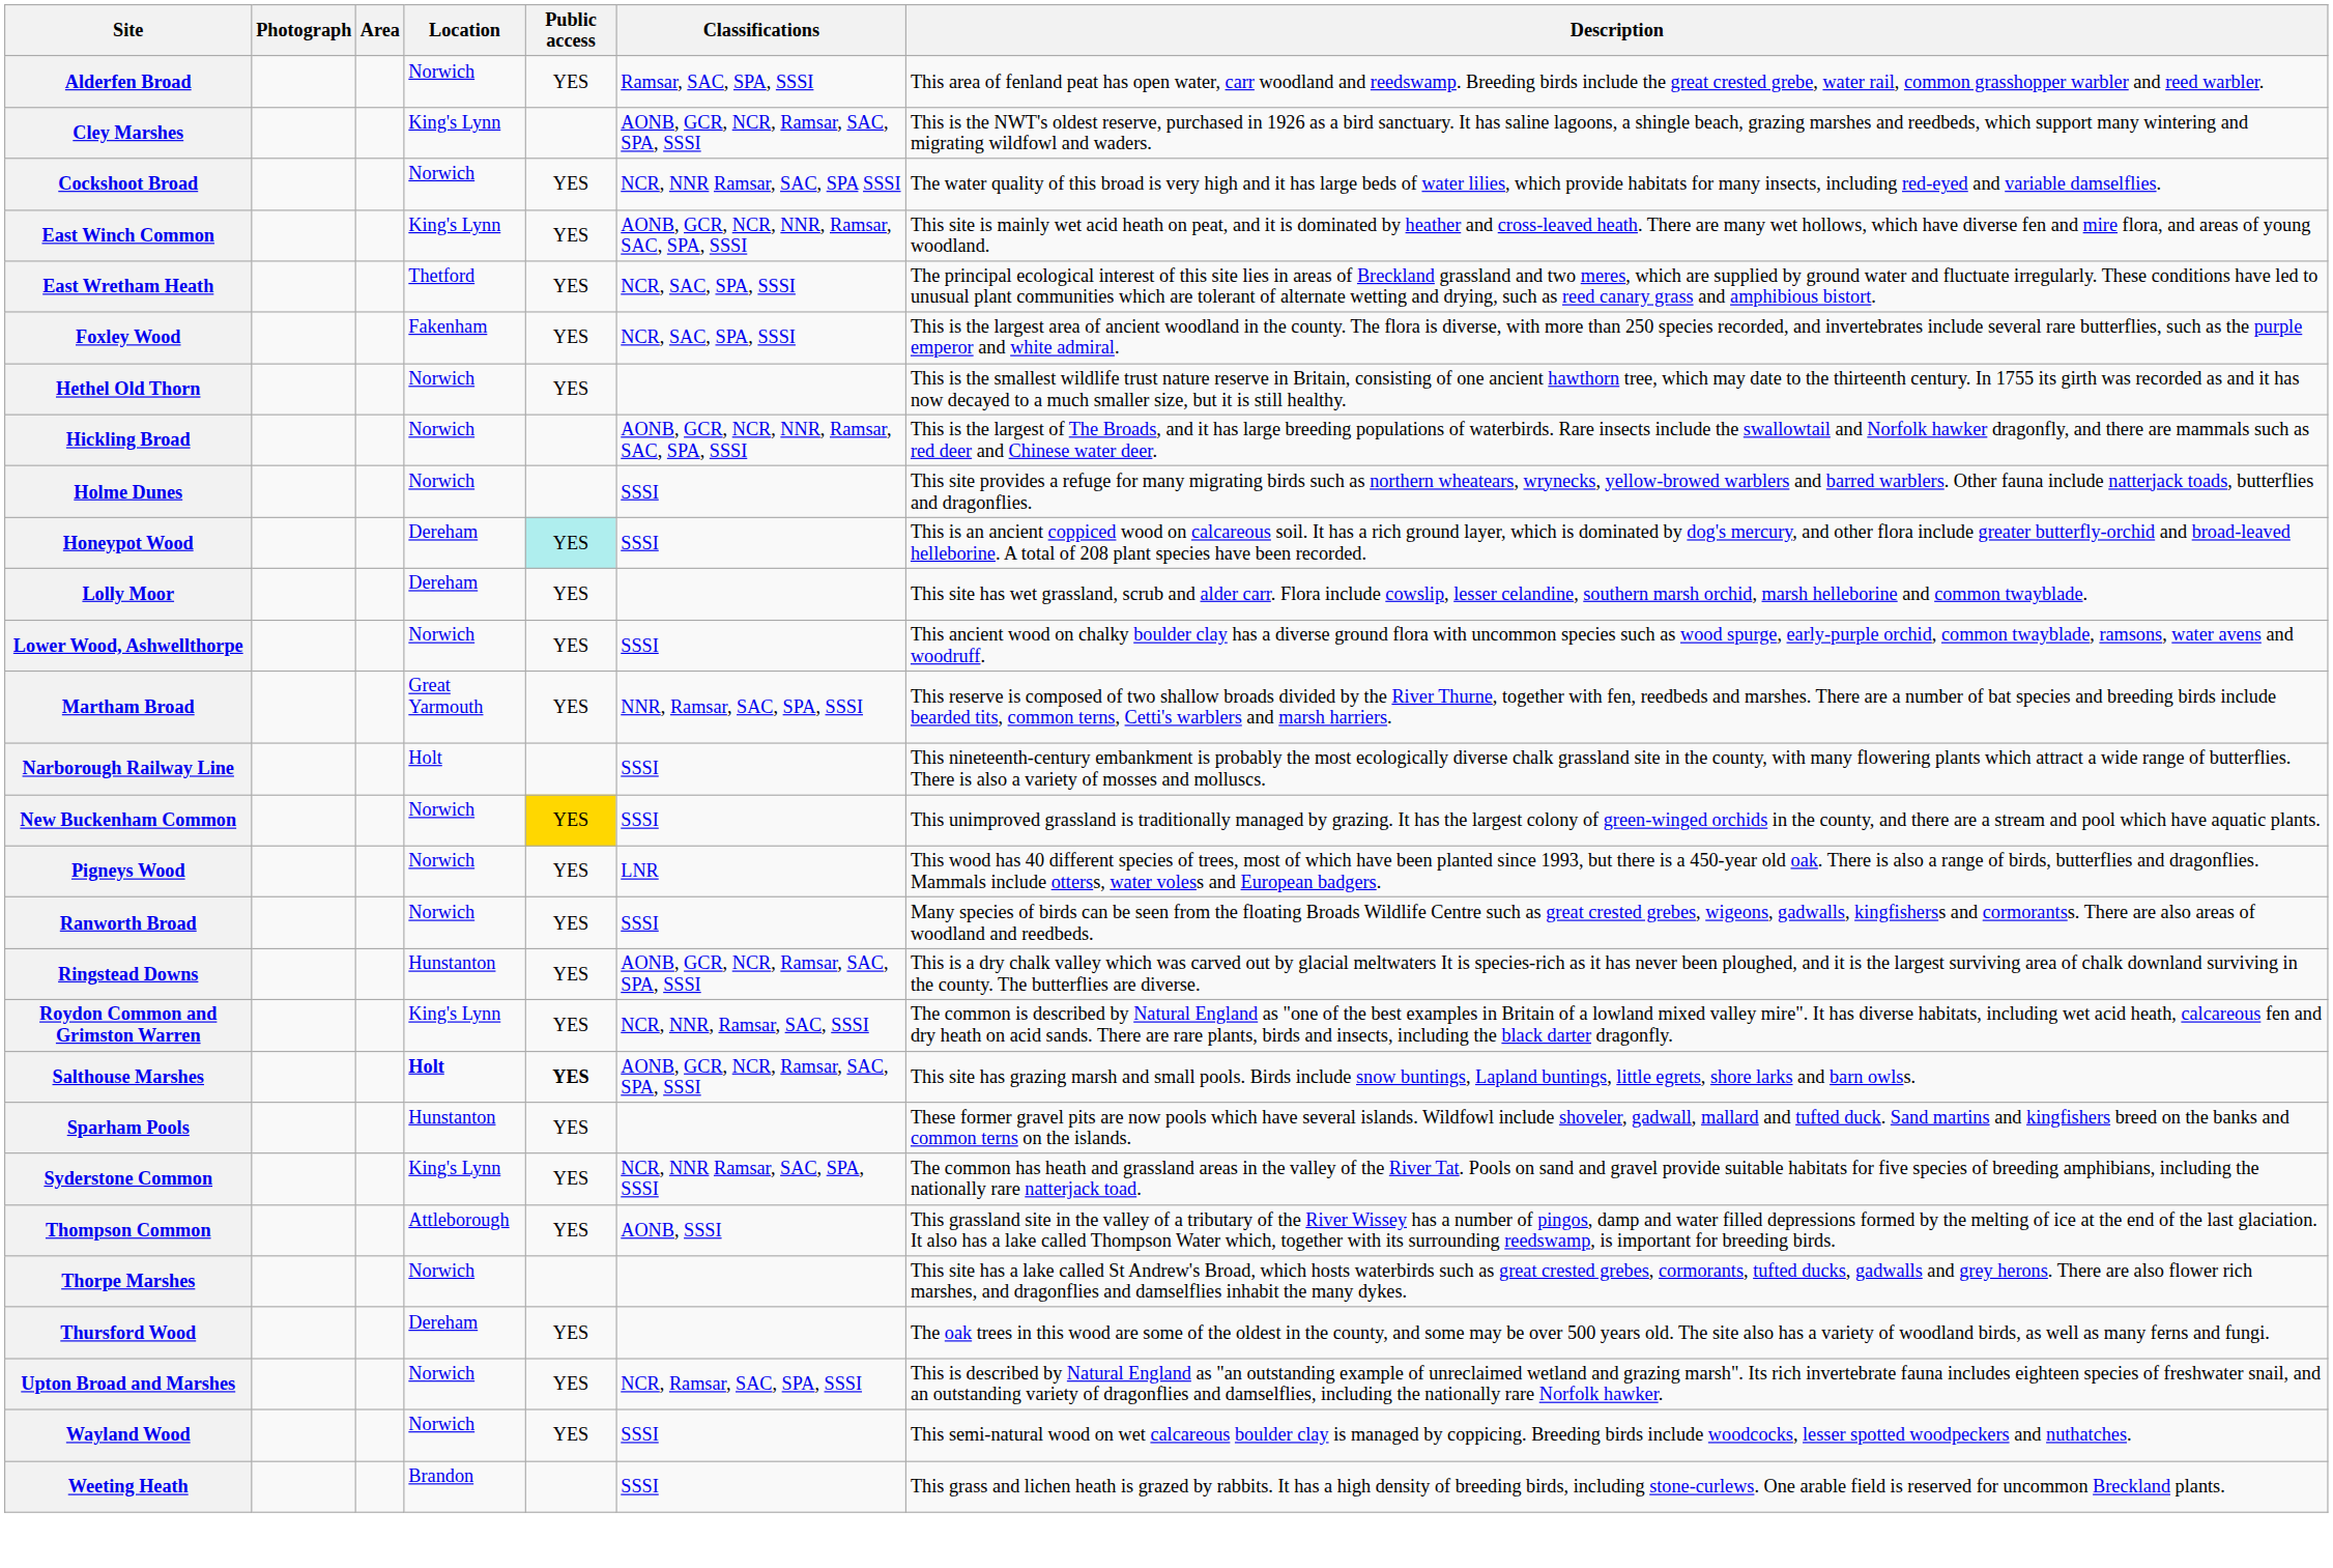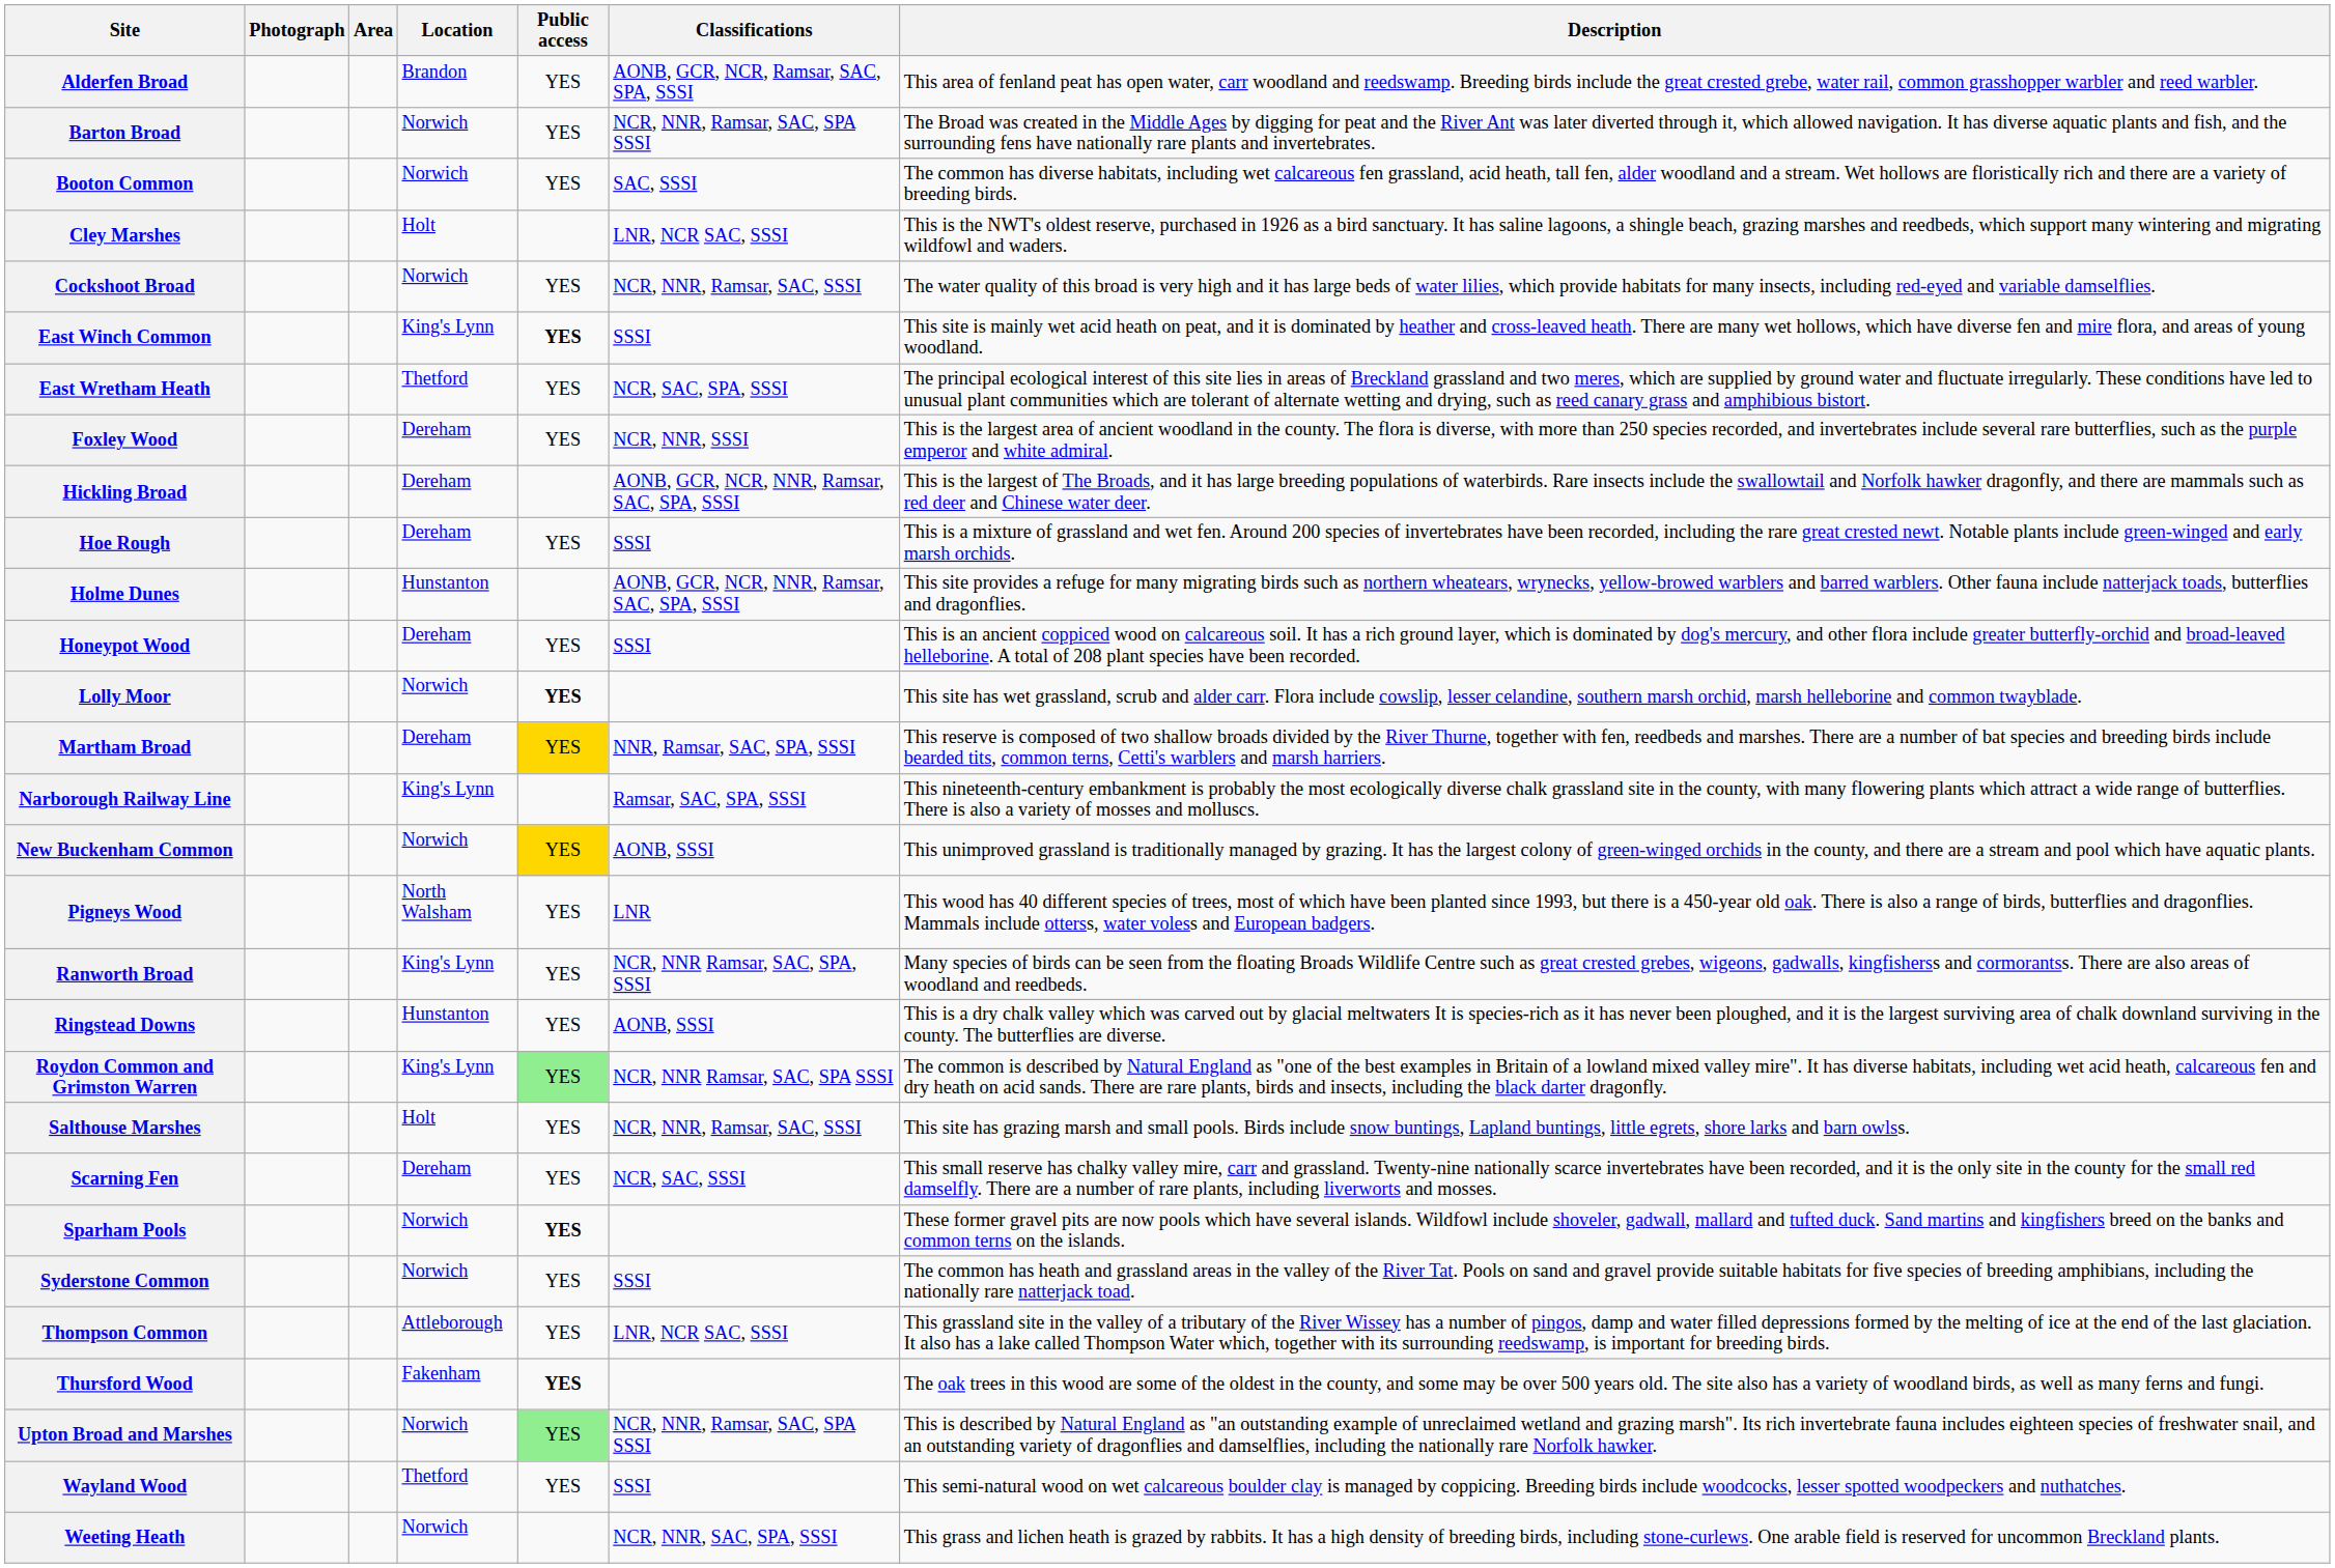Alderfen Broad | Location: Norwich -> Brandon
Alderfen Broad | Classifications: Ramsar, SAC, SPA, SSSI -> AONB, GCR, NCR, Ramsar, SAC, SPA, SSSI
+ row: Barton Broad | Norwich | YES | NCR, NNR, Ramsar, SAC, SPA SSSI | The Broad was created in the Middle Ages by digging for peat and the River Ant was later diverted through it, which allowed navigation. It has diverse aquatic plants and fish, and the surrounding fens have nationally rare plants and invertebrates.
+ row: Booton Common | Norwich | YES | SAC, SSSI | The common has diverse habitats, including wet calcareous fen grassland, acid heath, tall fen, alder woodland and a stream. Wet hollows are floristically rich and there are a variety of breeding birds.
Cley Marshes | Location: King's Lynn -> Holt
Cley Marshes | Classifications: AONB, GCR, NCR, Ramsar, SAC, SPA, SSSI -> LNR, NCR SAC, SSSI
Cockshoot Broad | Classifications: NCR, NNR Ramsar, SAC, SPA SSSI -> NCR, NNR, Ramsar, SAC, SSSI
East Winch Common | Public access: normal -> bold
East Winch Common | Classifications: AONB, GCR, NCR, NNR, Ramsar, SAC, SPA, SSSI -> SSSI
Foxley Wood | Location: Fakenham -> Dereham
Foxley Wood | Classifications: NCR, SAC, SPA, SSSI -> NCR, NNR, SSSI
- row: Hethel Old Thorn | Norwich | YES | This is the smallest wildlife trust nature reserve in Britain, consisting of one ancient hawthorn tree, which may date to the thirteenth century. In 1755 its girth was recorded as and it has now decayed to a much smaller size, but it is still healthy.
Hickling Broad | Location: Norwich -> Dereham
+ row: Hoe Rough | Dereham | YES | SSSI | This is a mixture of grassland and wet fen. Around 200 species of invertebrates have been recorded, including the rare great crested newt. Notable plants include green-winged and early marsh orchids.
Holme Dunes | Location: Norwich -> Hunstanton
Holme Dunes | Classifications: SSSI -> AONB, GCR, NCR, NNR, Ramsar, SAC, SPA, SSSI
Honeypot Wood | Public access: paleturquoise background -> no background
Lolly Moor | Location: Dereham -> Norwich
Lolly Moor | Public access: normal -> bold
- row: Lower Wood, Ashwellthorpe | Norwich | YES | SSSI | This ancient wood on chalky boulder clay has a diverse ground flora with uncommon species such as wood spurge, early-purple orchid, common twayblade, ramsons, water avens and woodruff.
Martham Broad | Location: Great Yarmouth -> Dereham
Martham Broad | Public access: no background -> gold background
Narborough Railway Line | Location: Holt -> King's Lynn
Narborough Railway Line | Classifications: SSSI -> Ramsar, SAC, SPA, SSSI
New Buckenham Common | Classifications: SSSI -> AONB, SSSI
Pigneys Wood | Location: Norwich -> North Walsham
Ranworth Broad | Location: Norwich -> King's Lynn
Ranworth Broad | Classifications: SSSI -> NCR, NNR Ramsar, SAC, SPA, SSSI
Ringstead Downs | Classifications: AONB, GCR, NCR, Ramsar, SAC, SPA, SSSI -> AONB, SSSI
Roydon Common and Grimston Warren | Public access: no background -> lightgreen background
Roydon Common and Grimston Warren | Classifications: NCR, NNR, Ramsar, SAC, SSSI -> NCR, NNR Ramsar, SAC, SPA SSSI
Salthouse Marshes | Location: bold -> normal
Salthouse Marshes | Public access: bold -> normal
Salthouse Marshes | Classifications: AONB, GCR, NCR, Ramsar, SAC, SPA, SSSI -> NCR, NNR, Ramsar, SAC, SSSI
+ row: Scarning Fen | Dereham | YES | NCR, SAC, SSSI | This small reserve has chalky valley mire, carr and grassland. Twenty-nine nationally scarce invertebrates have been recorded, and it is the only site in the county for the small red damselfly. There are a number of rare plants, including liverworts and mosses.
Sparham Pools | Location: Hunstanton -> Norwich
Sparham Pools | Public access: normal -> bold
Syderstone Common | Location: King's Lynn -> Norwich
Syderstone Common | Classifications: NCR, NNR Ramsar, SAC, SPA, SSSI -> SSSI
Thompson Common | Classifications: AONB, SSSI -> LNR, NCR SAC, SSSI
- row: Thorpe Marshes | Norwich | This site has a lake called St Andrew's Broad, which hosts waterbirds such as great crested grebes, cormorants, tufted ducks, gadwalls and grey herons. There are also flower rich marshes, and dragonflies and damselflies inhabit the many dykes.
Thursford Wood | Location: Dereham -> Fakenham
Thursford Wood | Public access: normal -> bold
Upton Broad and Marshes | Public access: no background -> lightgreen background
Upton Broad and Marshes | Classifications: NCR, Ramsar, SAC, SPA, SSSI -> NCR, NNR, Ramsar, SAC, SPA SSSI
Wayland Wood | Location: Norwich -> Thetford
Weeting Heath | Location: Brandon -> Norwich
Weeting Heath | Classifications: SSSI -> NCR, NNR, SAC, SPA, SSSI
